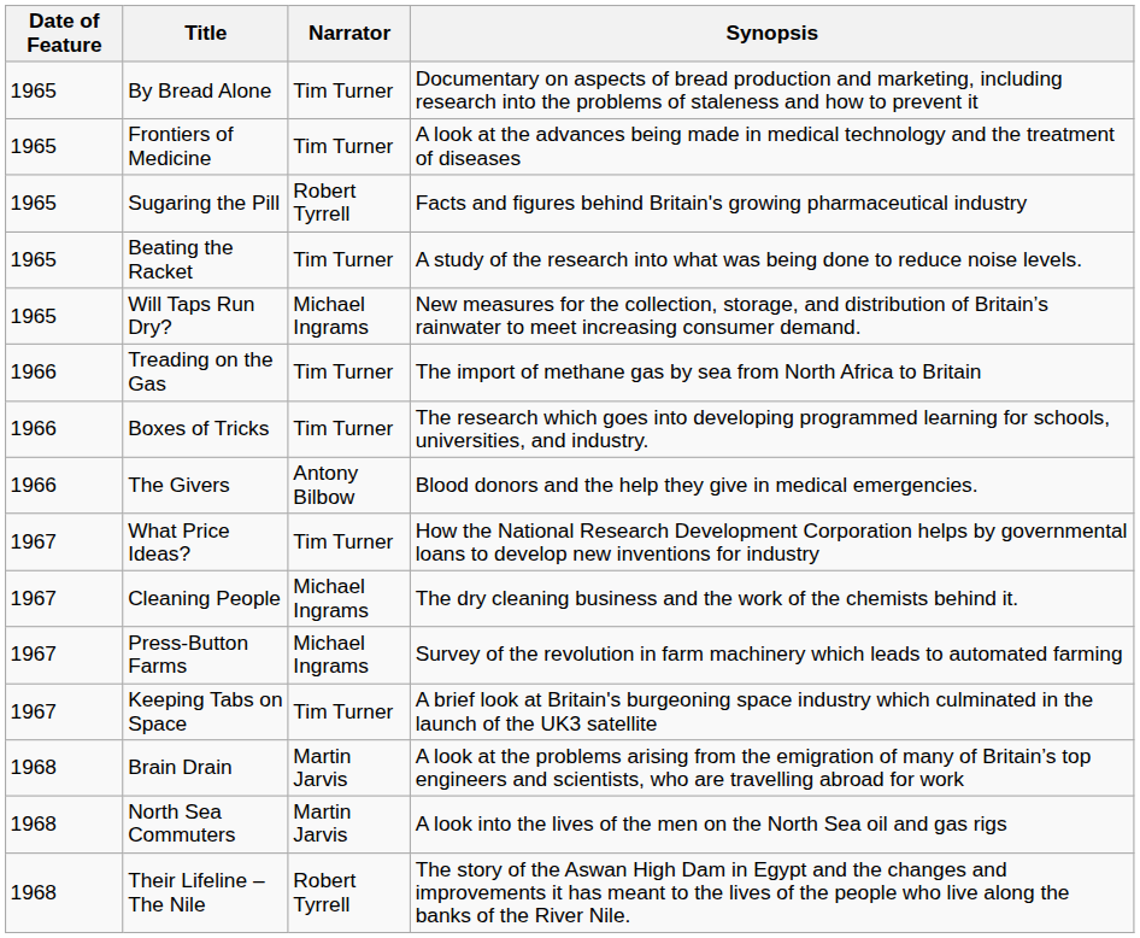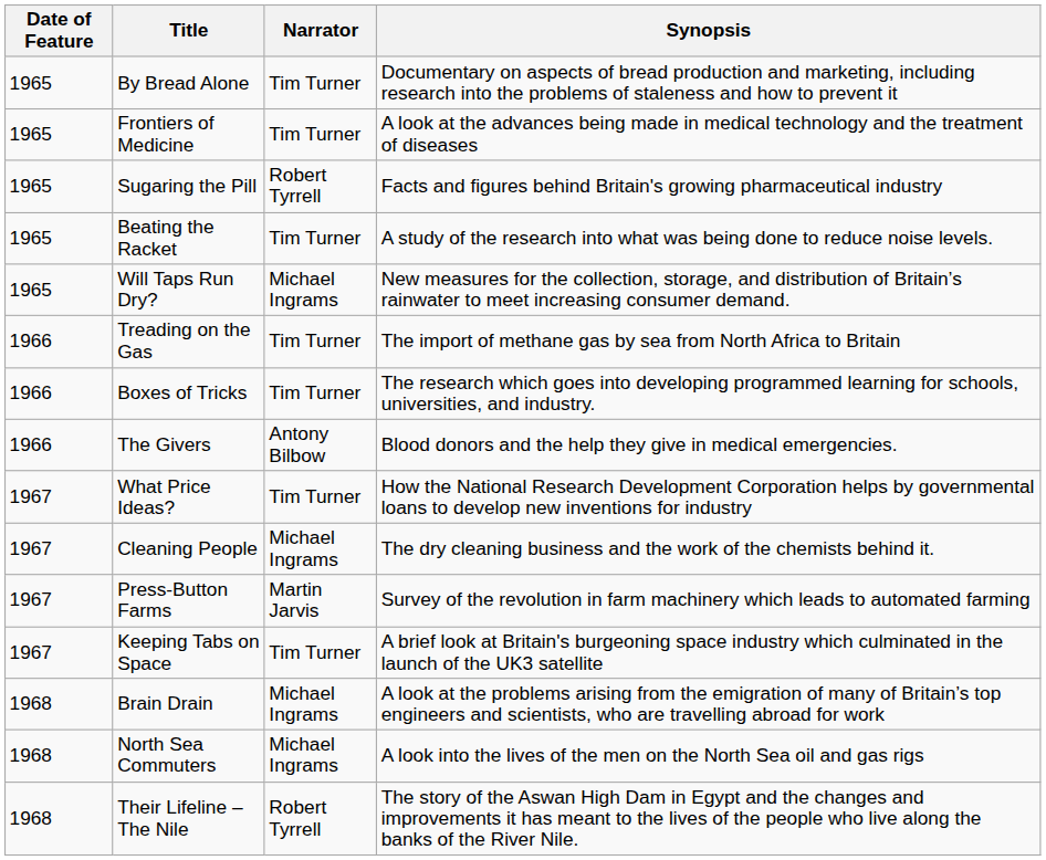Press-Button Farms | Narrator: Michael Ingrams -> Martin Jarvis
Brain Drain | Narrator: Martin Jarvis -> Michael Ingrams
North Sea Commuters | Narrator: Martin Jarvis -> Michael Ingrams
